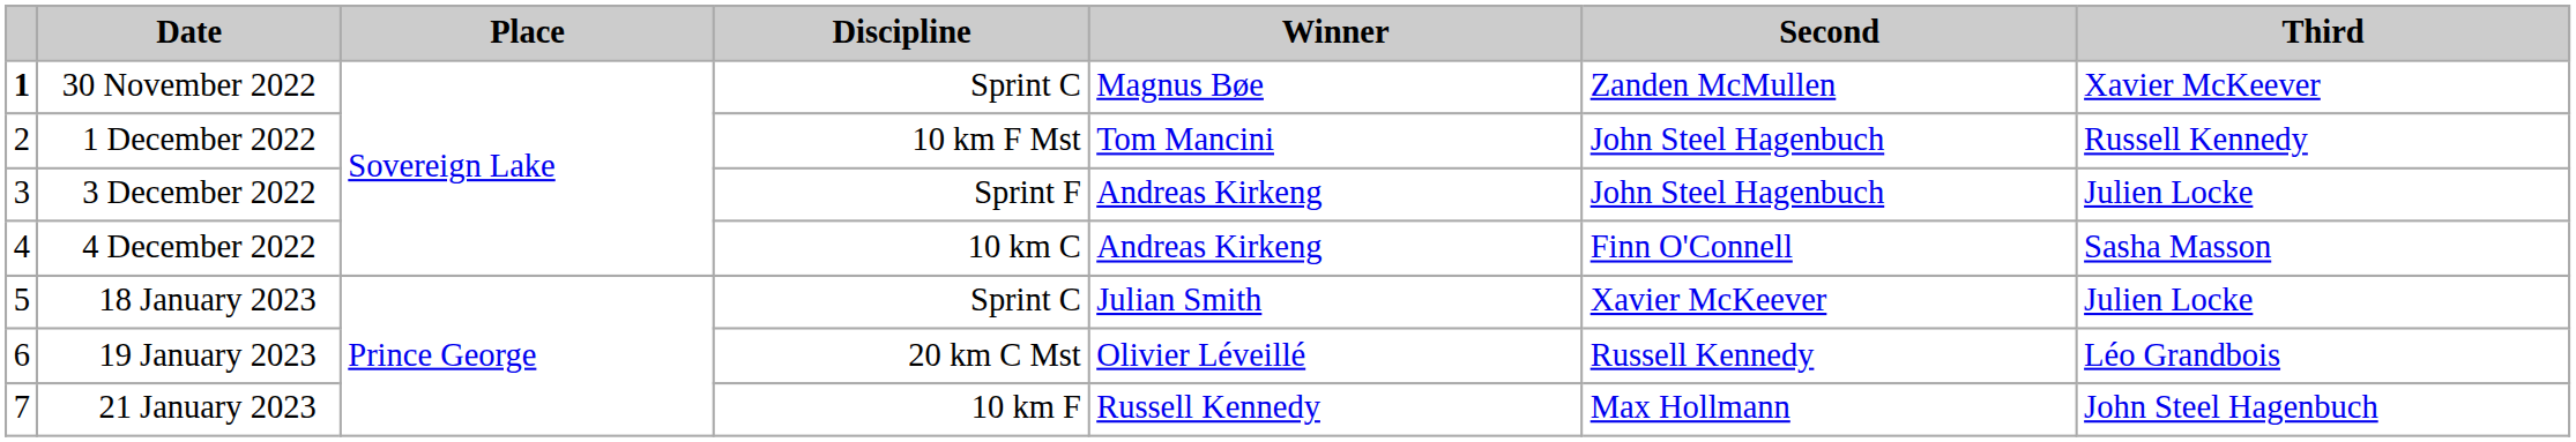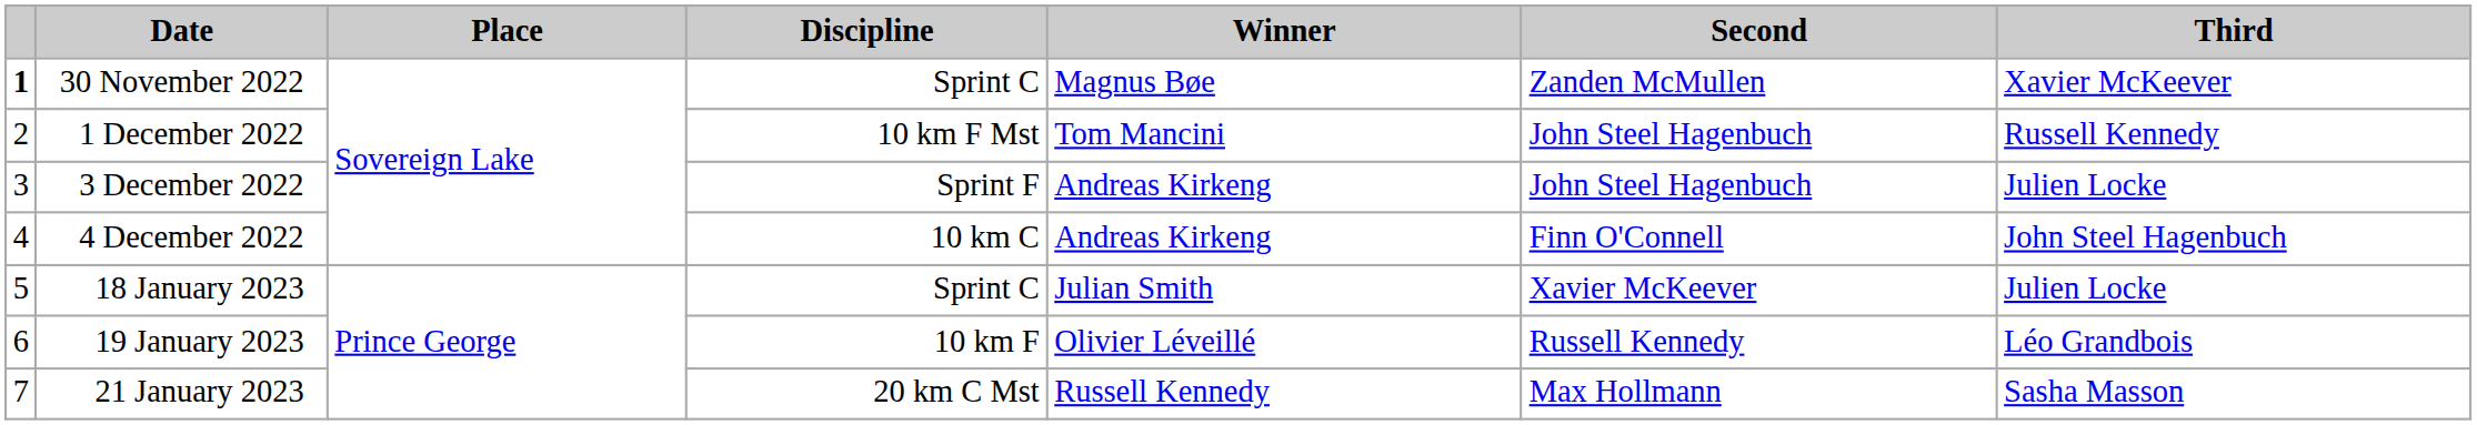4 December 2022 | Third: Sasha Masson -> John Steel Hagenbuch
19 January 2023 | Discipline: 20 km C Mst -> 10 km F
21 January 2023 | Discipline: 10 km F -> 20 km C Mst
21 January 2023 | Third: John Steel Hagenbuch -> Sasha Masson
